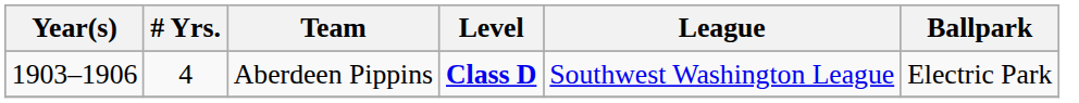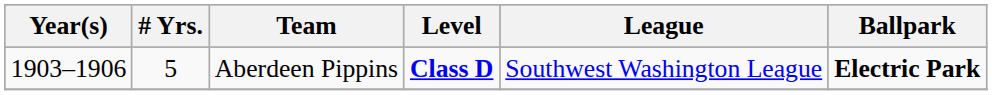Aberdeen Pippins | # Yrs.: 4 -> 5
Aberdeen Pippins | Ballpark: normal -> bold
